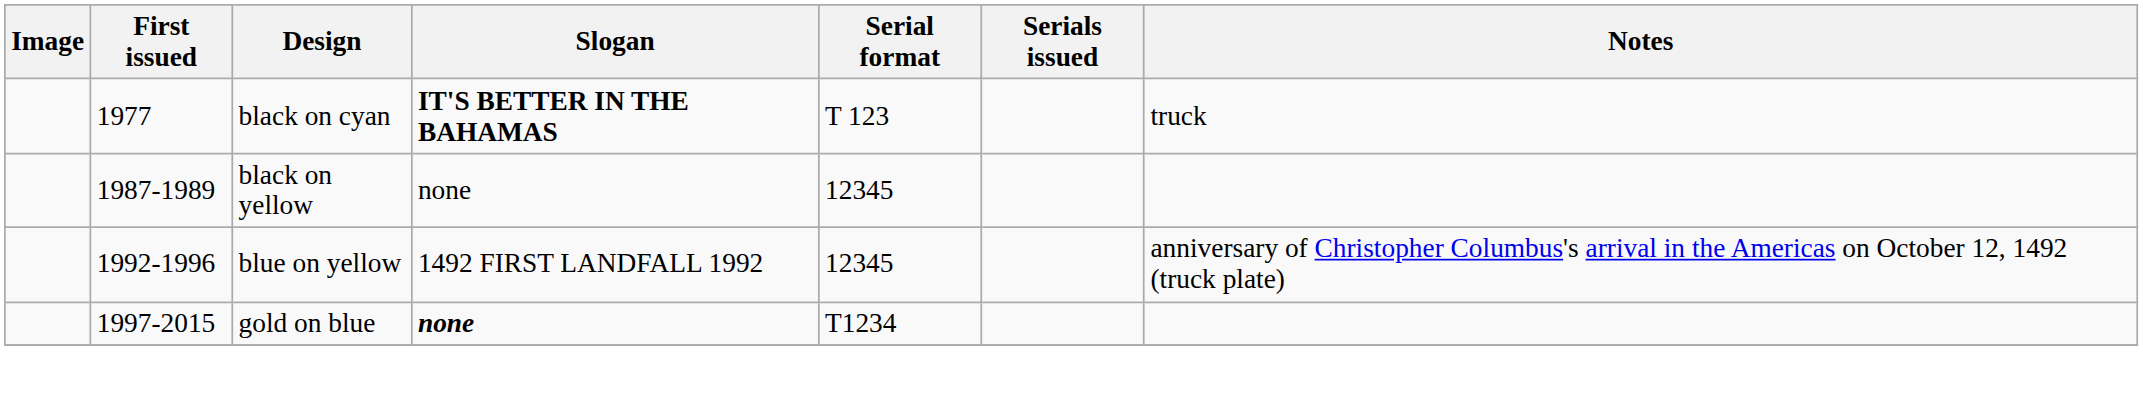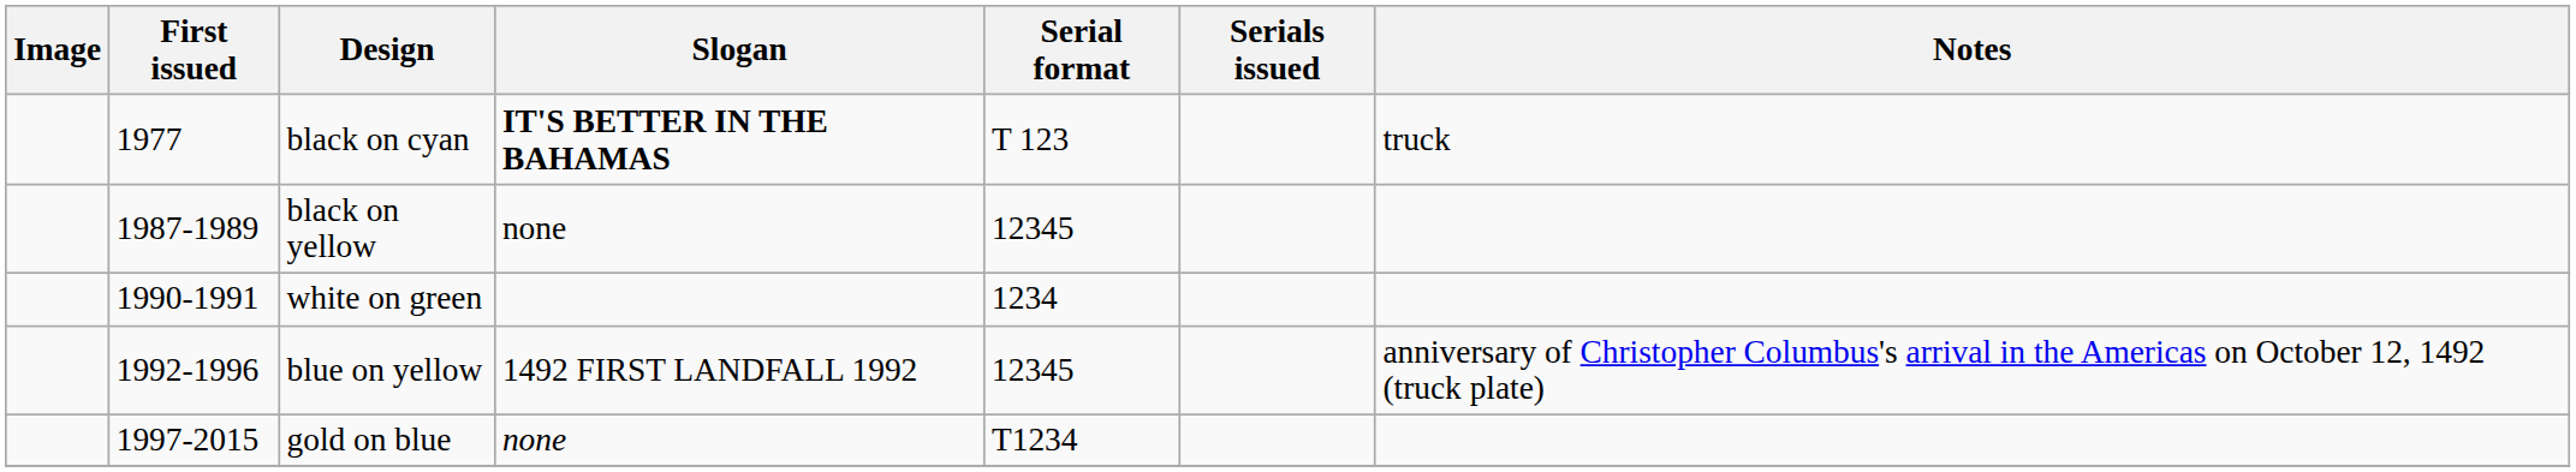+ row: 1990-1991 | white on green | 1234
gold on blue | Slogan: bold -> normal
